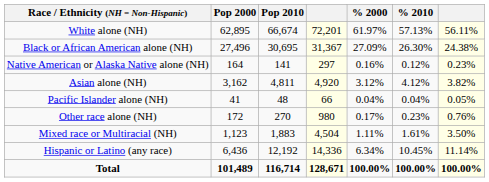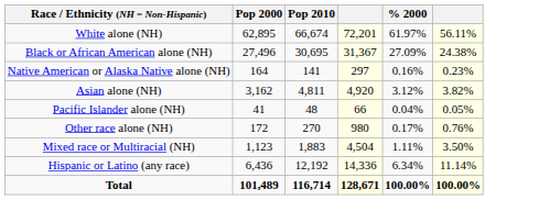- column: % 2010 | 57.13% | 26.30% | 0.12% | 4.12% | 0.04% | 0.23% | 1.61% | 10.45% | 100.00%
